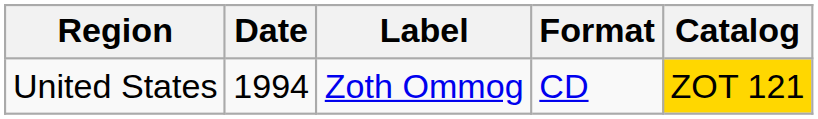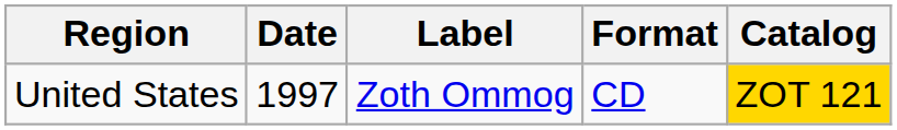United States | Date: 1994 -> 1997
